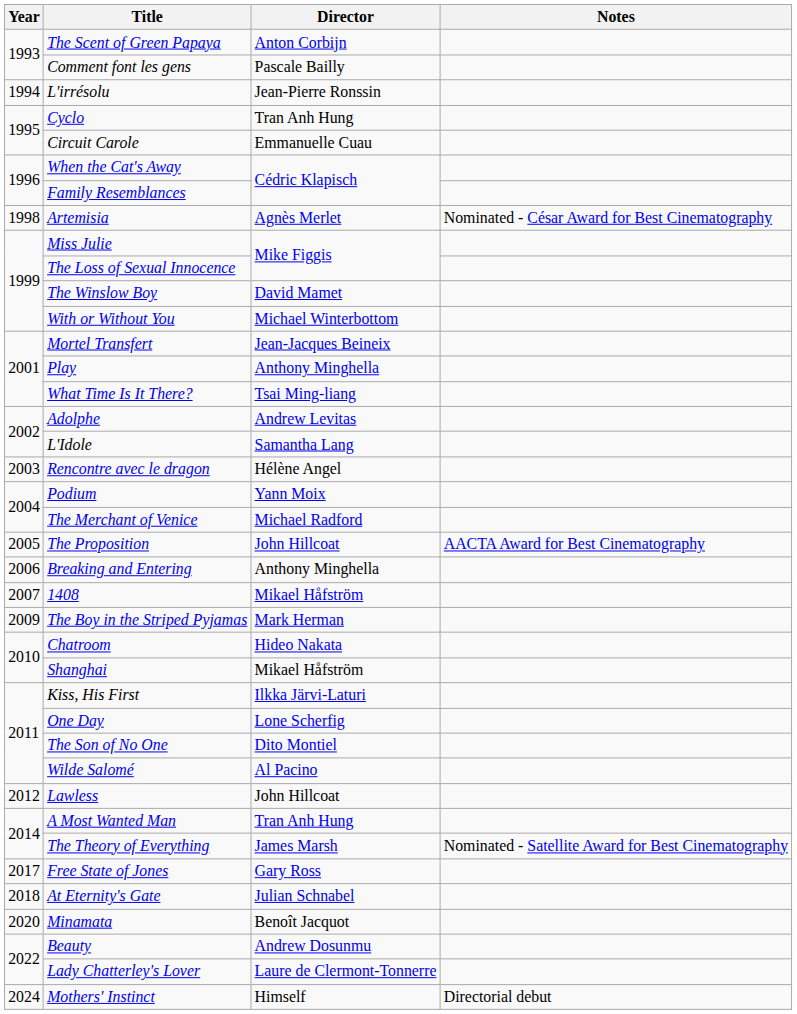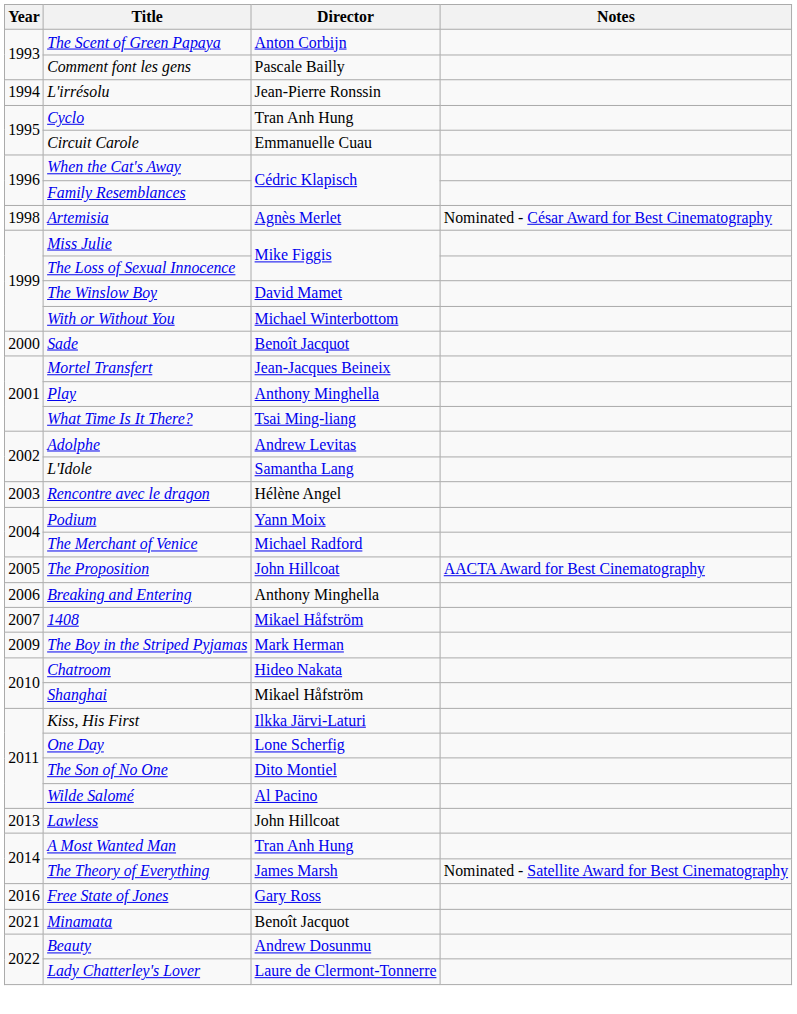+ row: 2000 | Sade | Benoît Jacquot
Lawless | Year: 2012 -> 2013
Free State of Jones | Year: 2017 -> 2016
- row: 2018 | At Eternity's Gate | Julian Schnabel
Minamata | Year: 2020 -> 2021
- row: 2024 | Mothers' Instinct | Himself | Directorial debut
